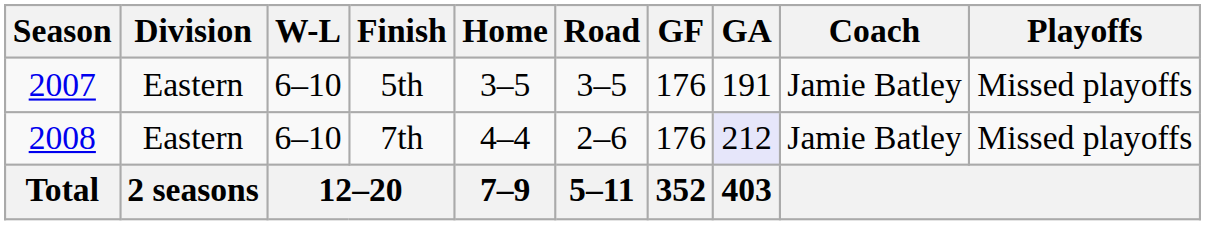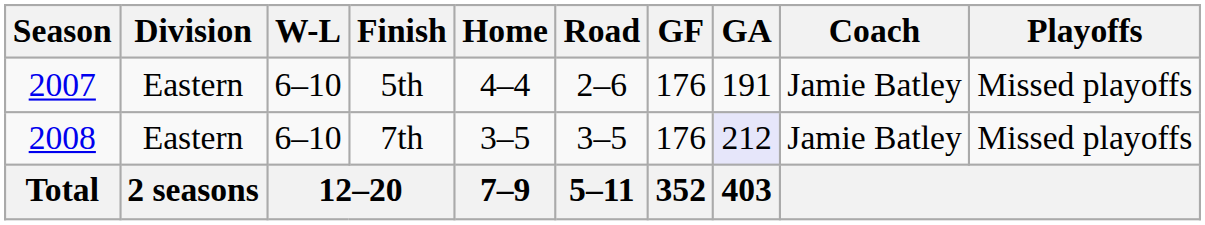5th | Home: 3–5 -> 4–4
5th | Road: 3–5 -> 2–6
7th | Home: 4–4 -> 3–5
7th | Road: 2–6 -> 3–5
